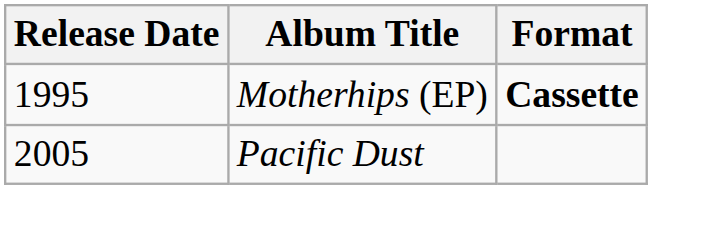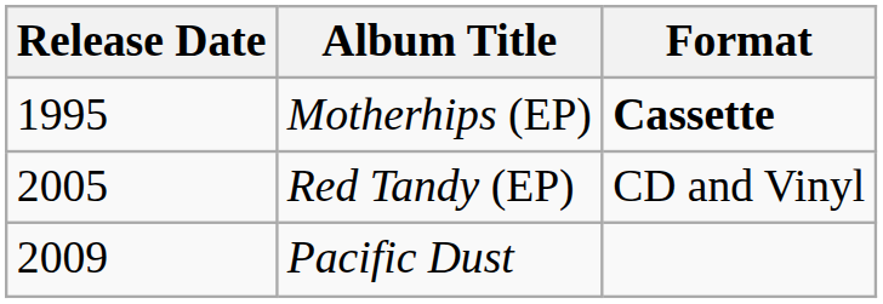+ row: 2005 | Red Tandy (EP) | CD and Vinyl
Pacific Dust | Release Date: 2005 -> 2009
